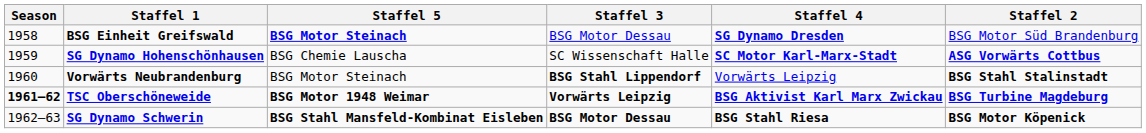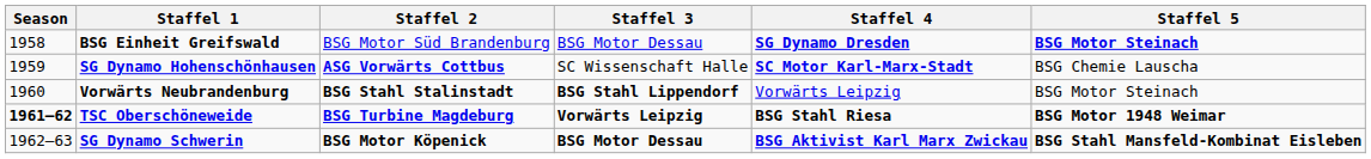columns swapped: Staffel 2 <-> Staffel 5
TSC Oberschöneweide | Staffel 4: BSG Aktivist Karl Marx Zwickau -> BSG Stahl Riesa
SG Dynamo Schwerin | Staffel 4: BSG Stahl Riesa -> BSG Aktivist Karl Marx Zwickau
